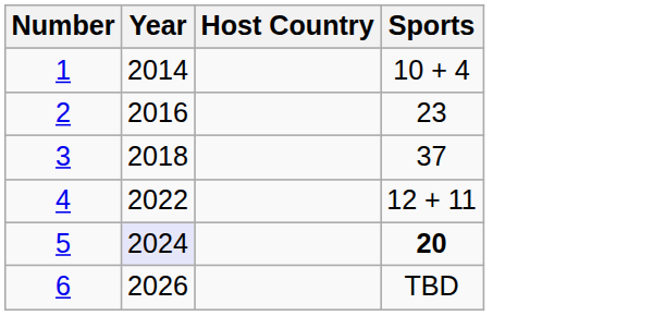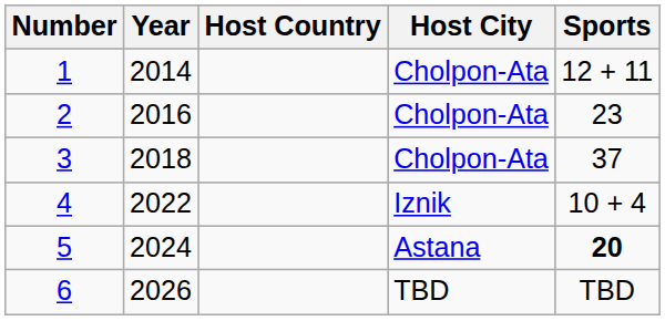+ column: Host City | Cholpon-Ata | Cholpon-Ata | Cholpon-Ata | Iznik | Astana | TBD
1 | Sports: 10 + 4 -> 12 + 11
4 | Sports: 12 + 11 -> 10 + 4
5 | Year: lavender background -> no background
